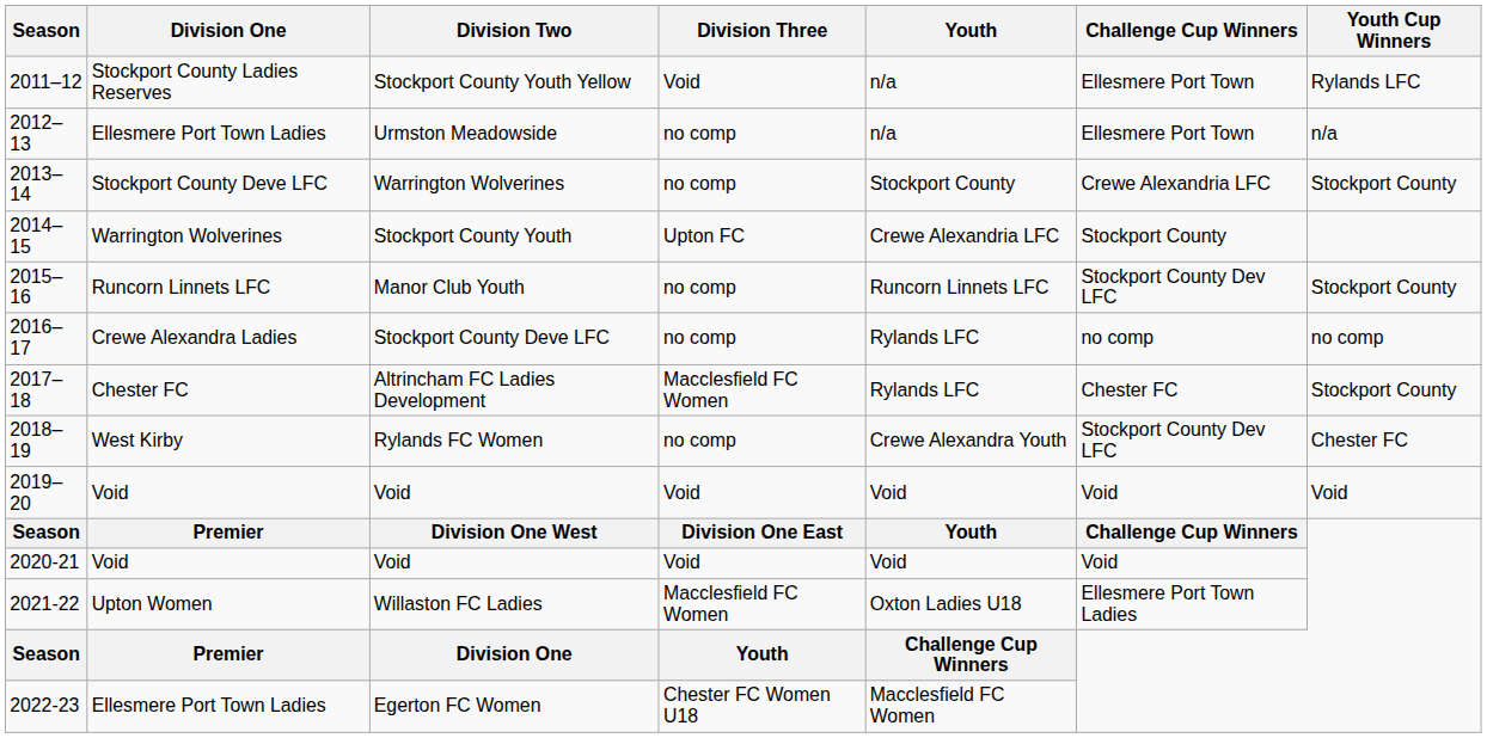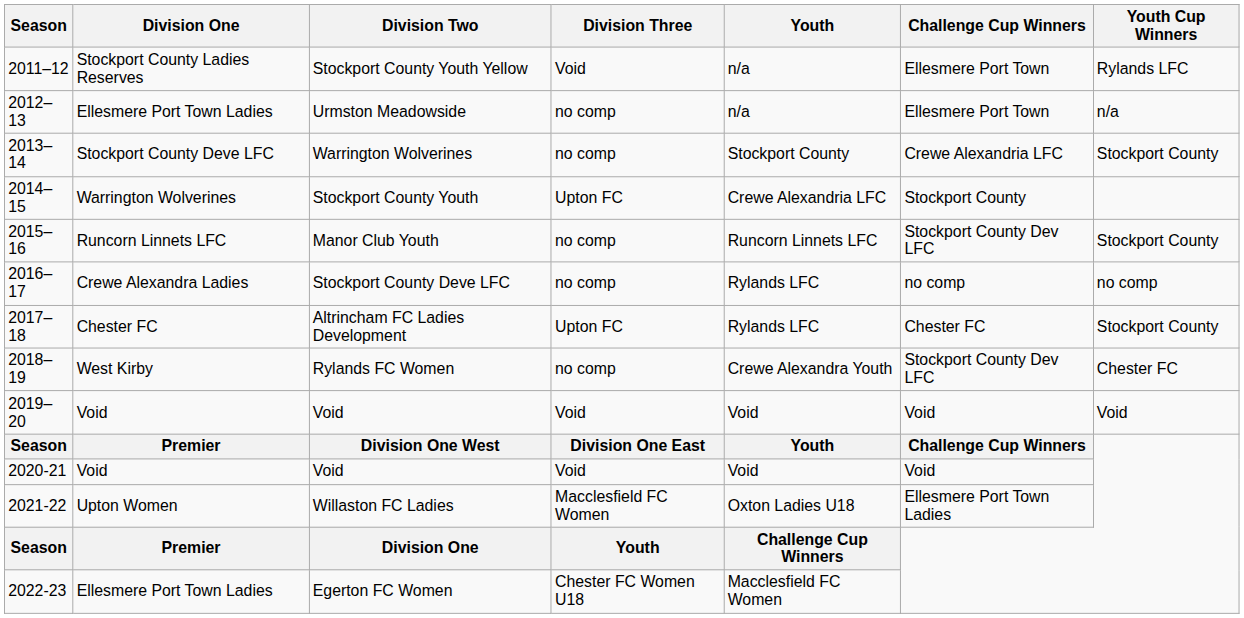Altrincham FC Ladies Development | Division Three: Macclesfield FC Women -> Upton FC
